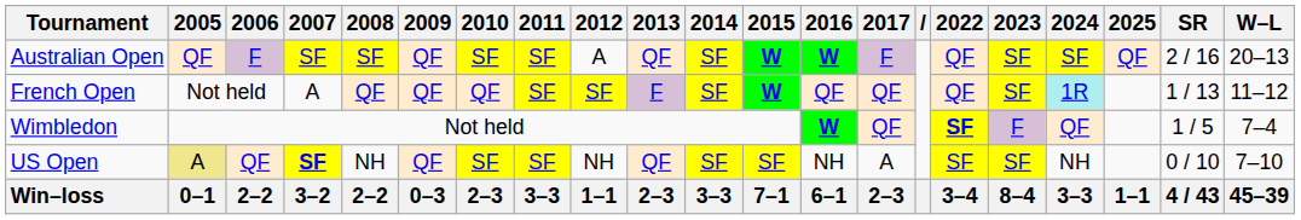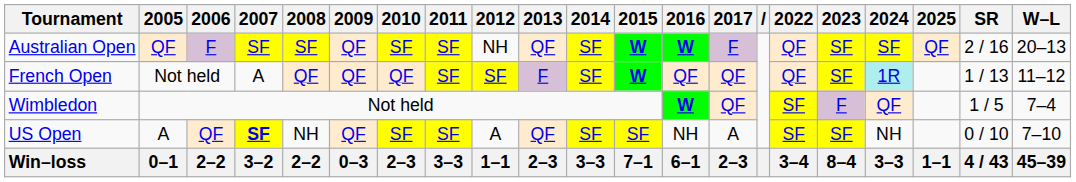Australian Open | 2012: A -> NH
Wimbledon | 2022: bold -> normal
US Open | 2005: khaki background -> no background
US Open | 2012: NH -> A
